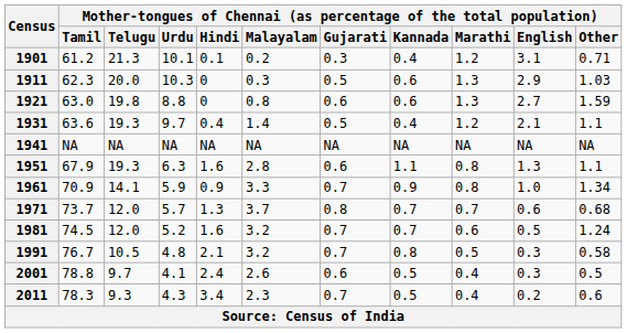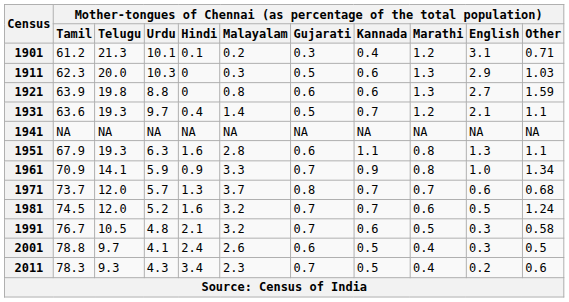1921 | column 2: 63.0 -> 63.9
1931 | column 8: 0.4 -> 0.7
1991 | column 8: 0.8 -> 0.6
